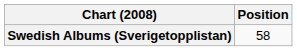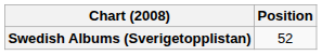Swedish Albums (Sverigetopplistan) | Position: 58 -> 52
